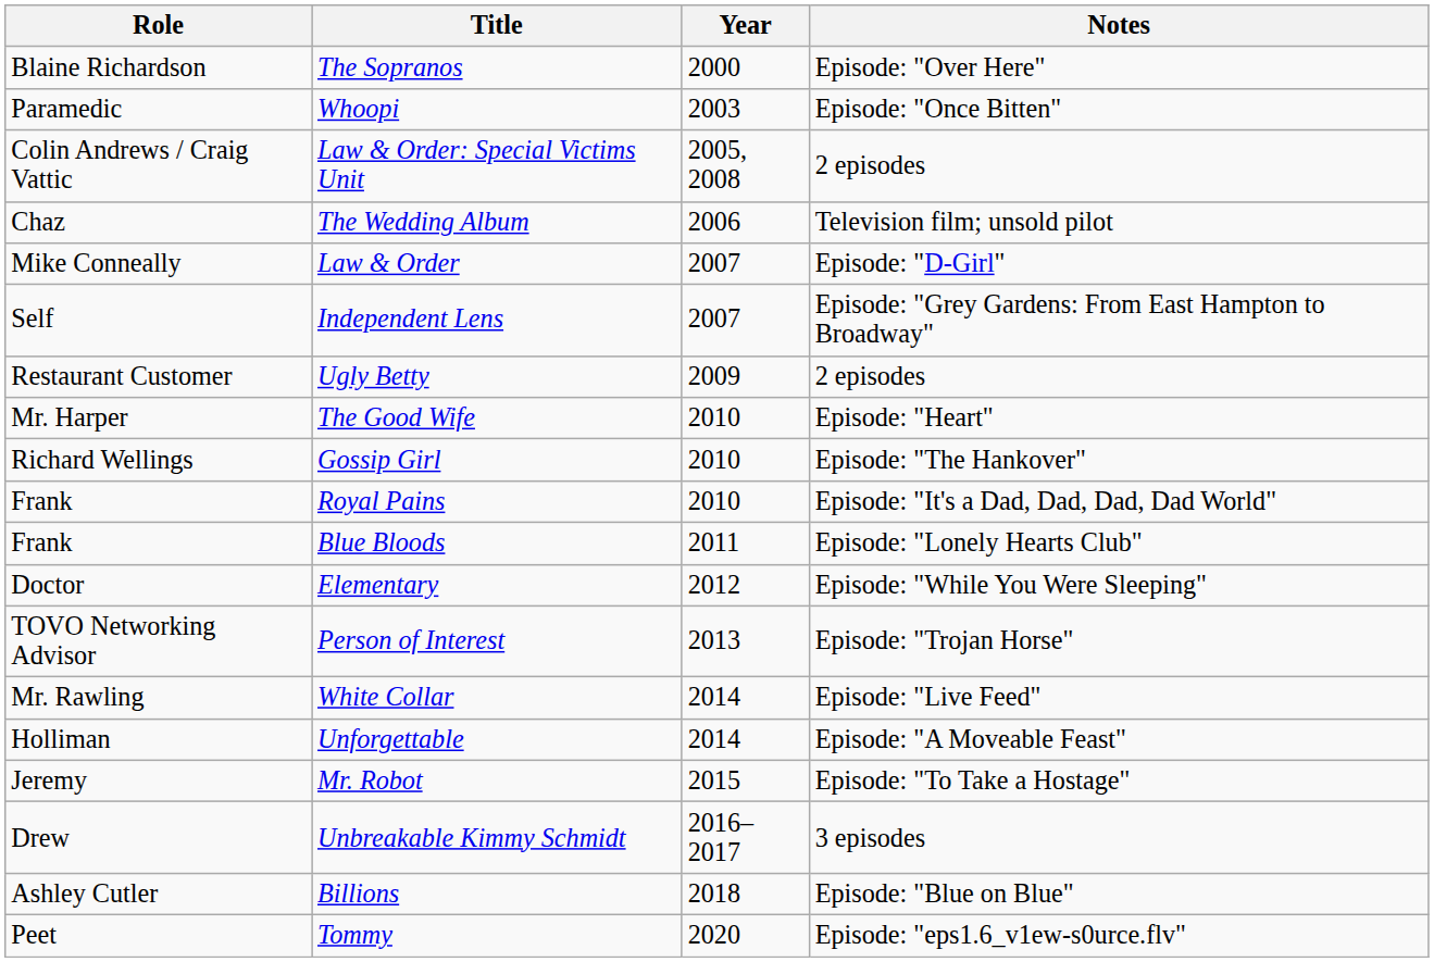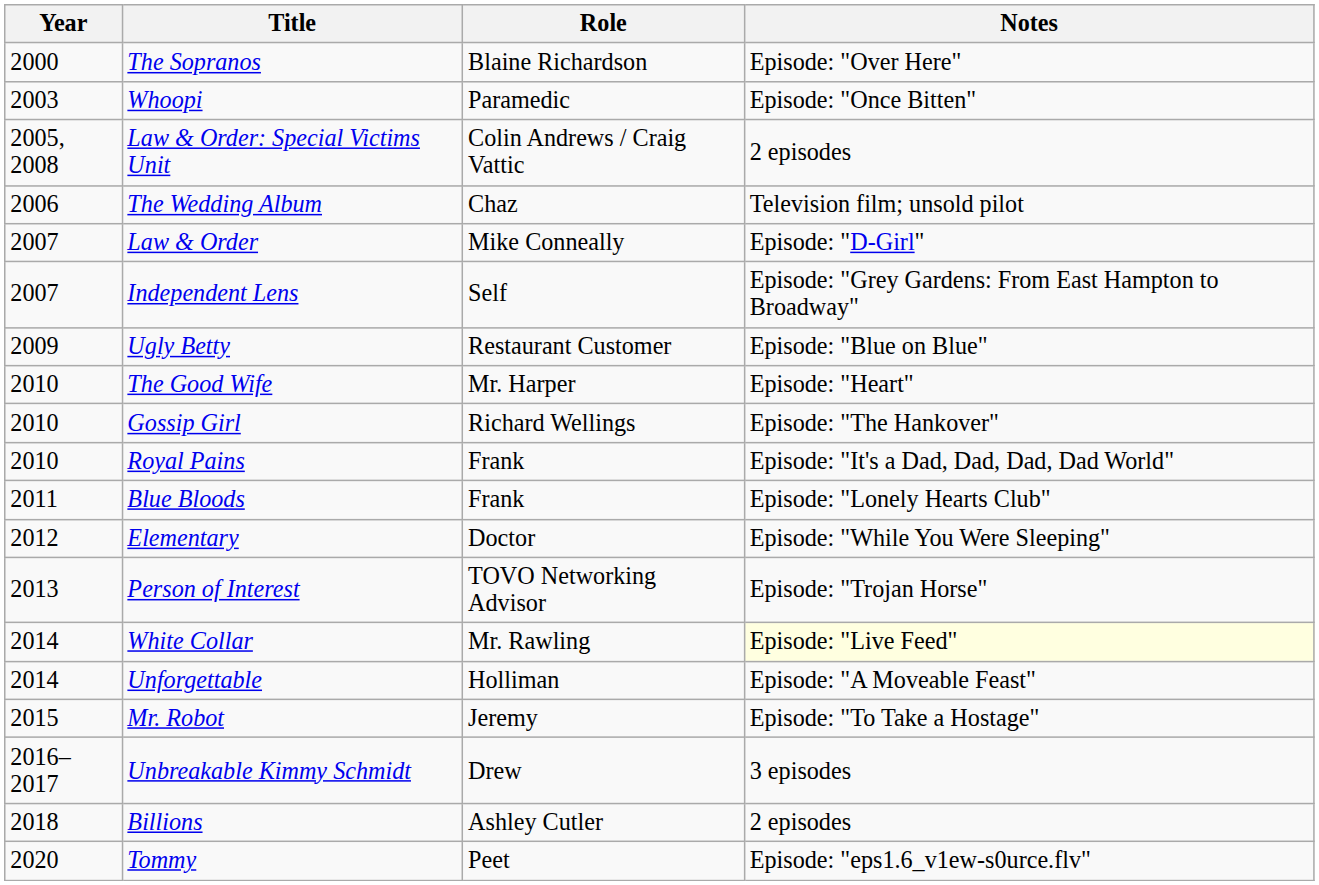columns swapped: Year <-> Role
Ugly Betty | Notes: 2 episodes -> Episode: "Blue on Blue"
White Collar | Notes: no background -> lightyellow background
Billions | Notes: Episode: "Blue on Blue" -> 2 episodes
